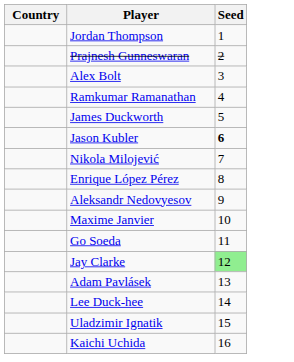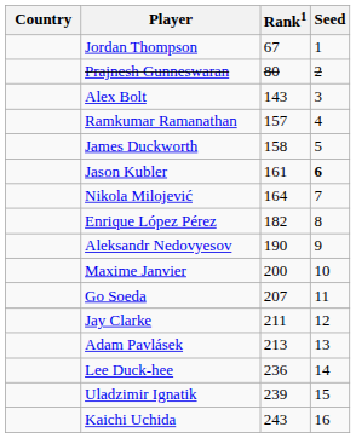+ column: Rank1 | 67 | 80 | 143 | 157 | 158 | 161 | 164 | 182 | 190 | 200 | 207 | 211 | 213 | 236 | 239 | 243
Jay Clarke | Seed: lightgreen background -> no background
